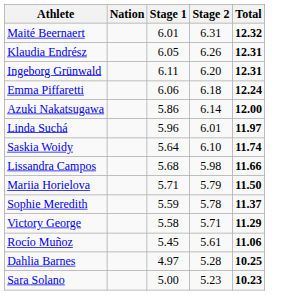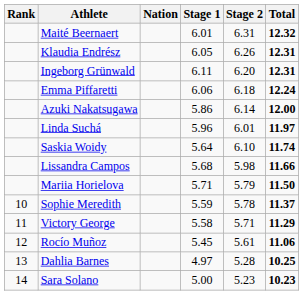+ column: Rank | 10 | 11 | 12 | 13 | 14
